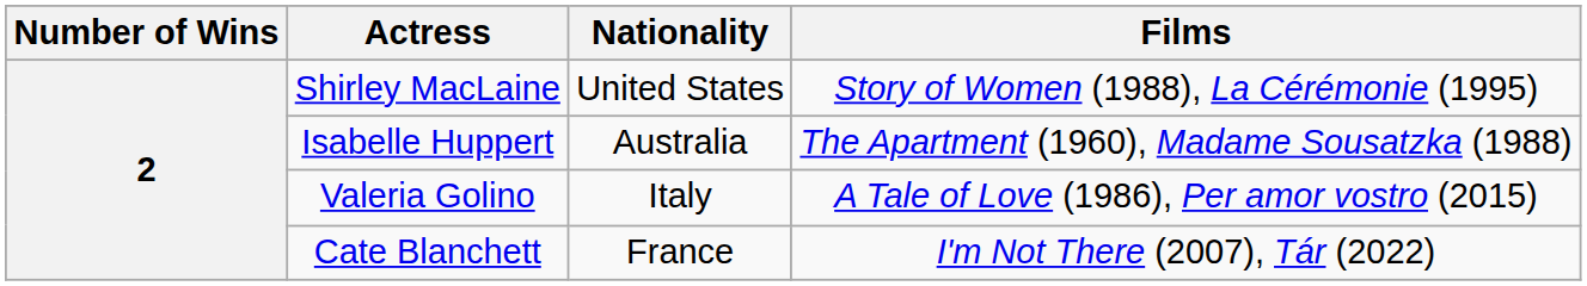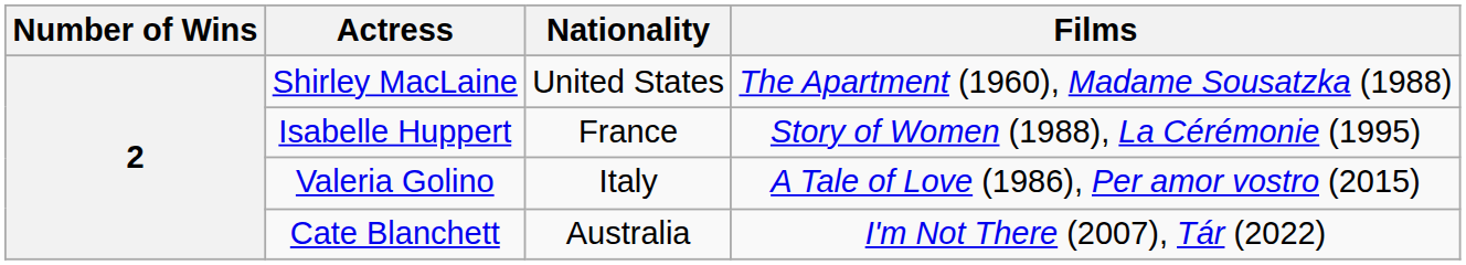Shirley MacLaine | Films: Story of Women (1988), La Cérémonie (1995) -> The Apartment (1960), Madame Sousatzka (1988)
Isabelle Huppert | Nationality: Australia -> France
Isabelle Huppert | Films: The Apartment (1960), Madame Sousatzka (1988) -> Story of Women (1988), La Cérémonie (1995)
Cate Blanchett | Nationality: France -> Australia
